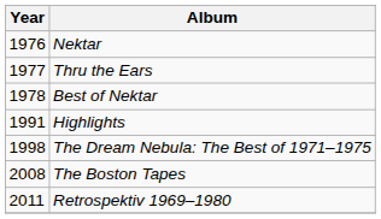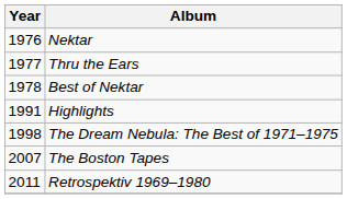The Boston Tapes | Year: 2008 -> 2007
